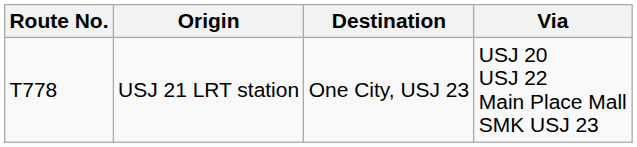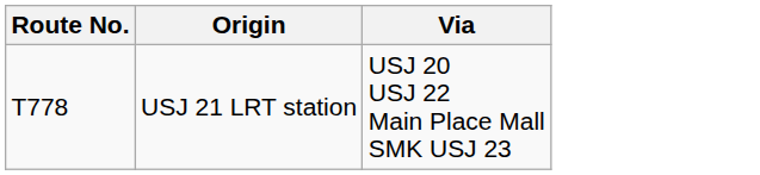- column: Destination | One City, USJ 23
